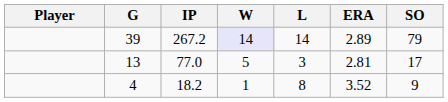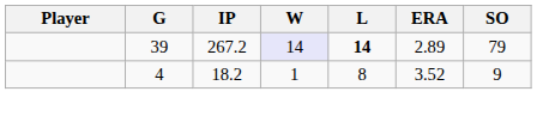39 | L: normal -> bold
- row: 13 | 77.0 | 5 | 3 | 2.81 | 17
